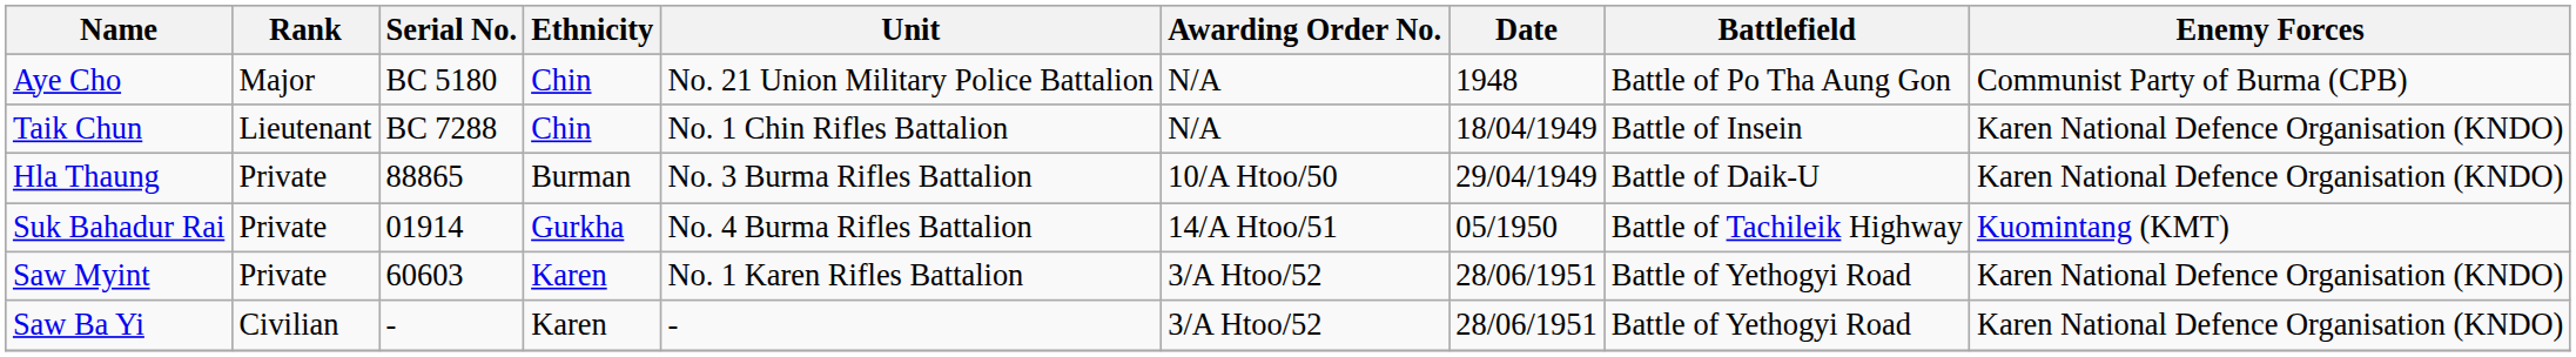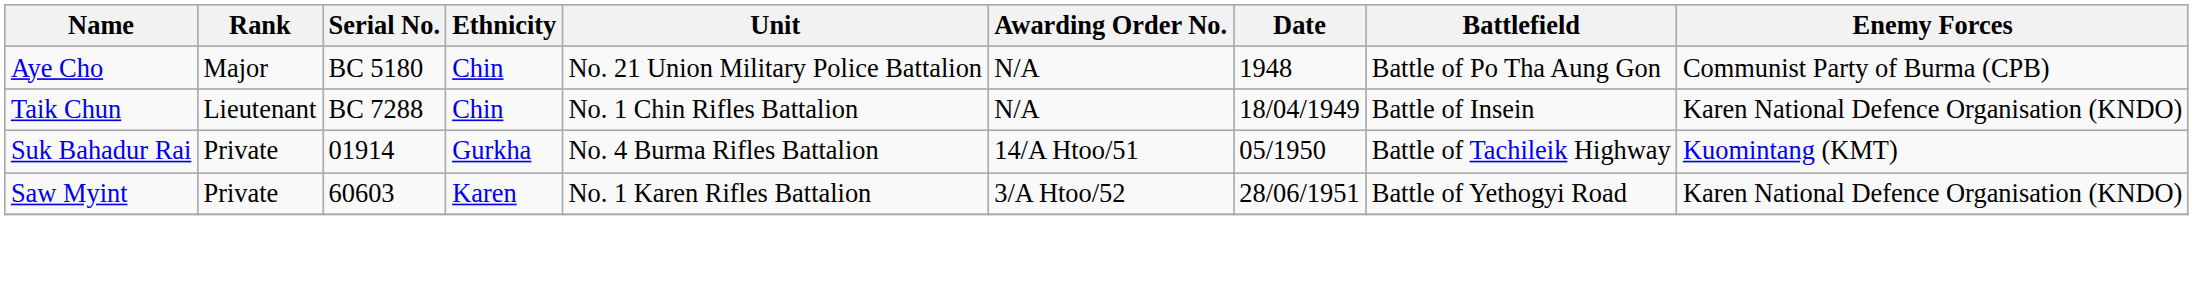- row: Hla Thaung | Private | 88865 | Burman | No. 3 Burma Rifles Battalion | 10/A Htoo/50 | 29/04/1949 | Battle of Daik-U | Karen National Defence Organisation (KNDO)
- row: Saw Ba Yi | Civilian | - | Karen | - | 3/A Htoo/52 | 28/06/1951 | Battle of Yethogyi Road | Karen National Defence Organisation (KNDO)
